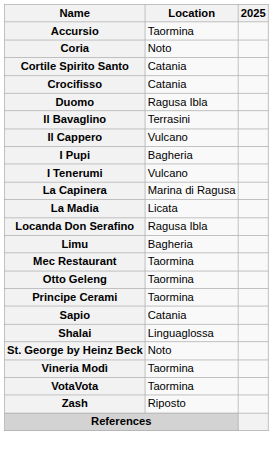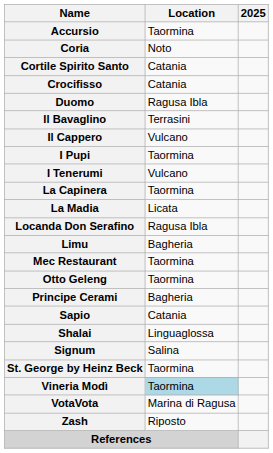I Pupi | Location: Bagheria -> Taormina
La Capinera | Location: Marina di Ragusa -> Taormina
Principe Cerami | Location: Taormina -> Bagheria
+ row: Signum | Salina
St. George by Heinz Beck | Location: Noto -> Taormina
Vineria Modì | Location: no background -> lightblue background
VotaVota | Location: Taormina -> Marina di Ragusa
